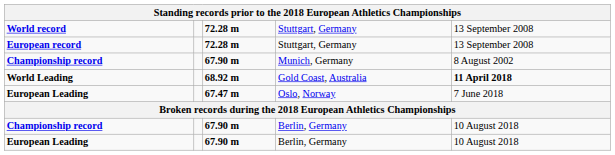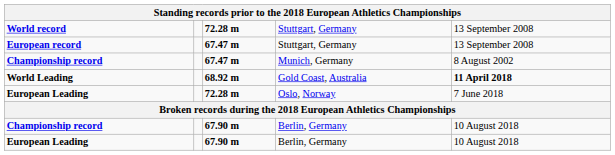European record | column 3: 72.28 m -> 67.47 m
Championship record / Munich, Germany | column 3: 67.90 m -> 67.47 m
European Leading / Oslo, Norway | column 3: 67.47 m -> 72.28 m
